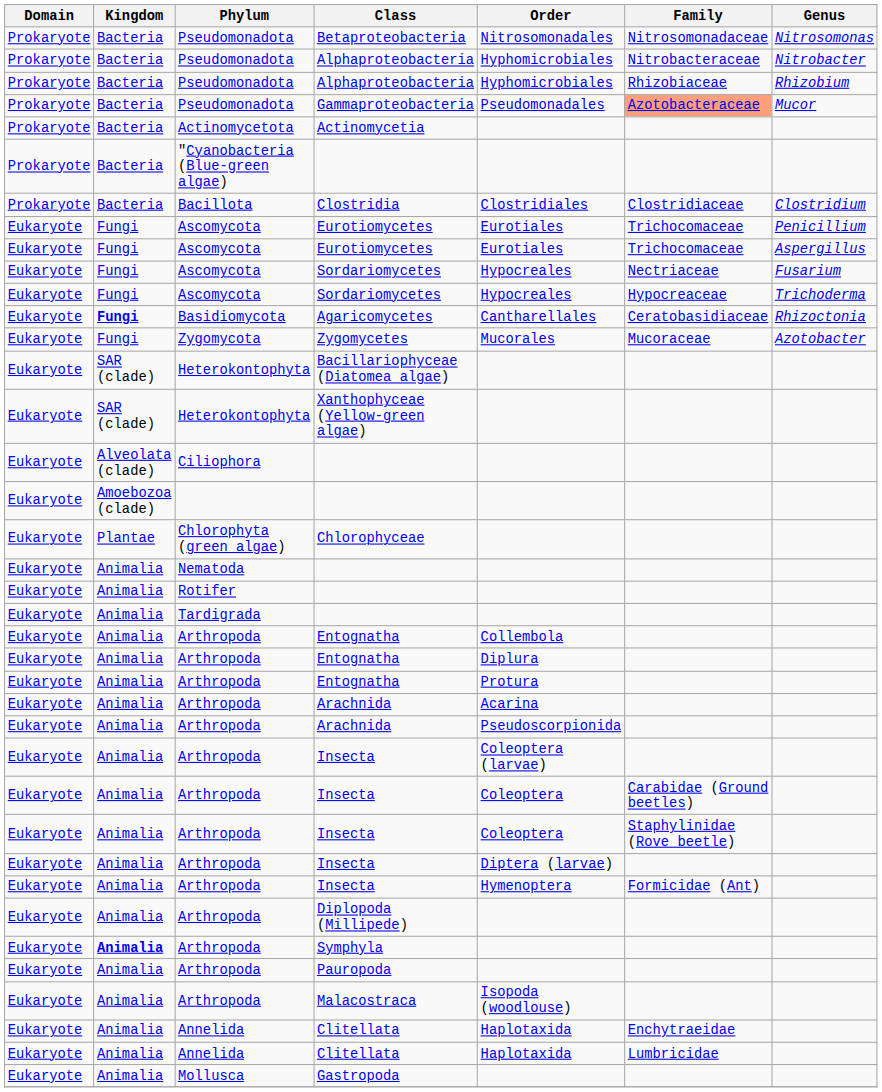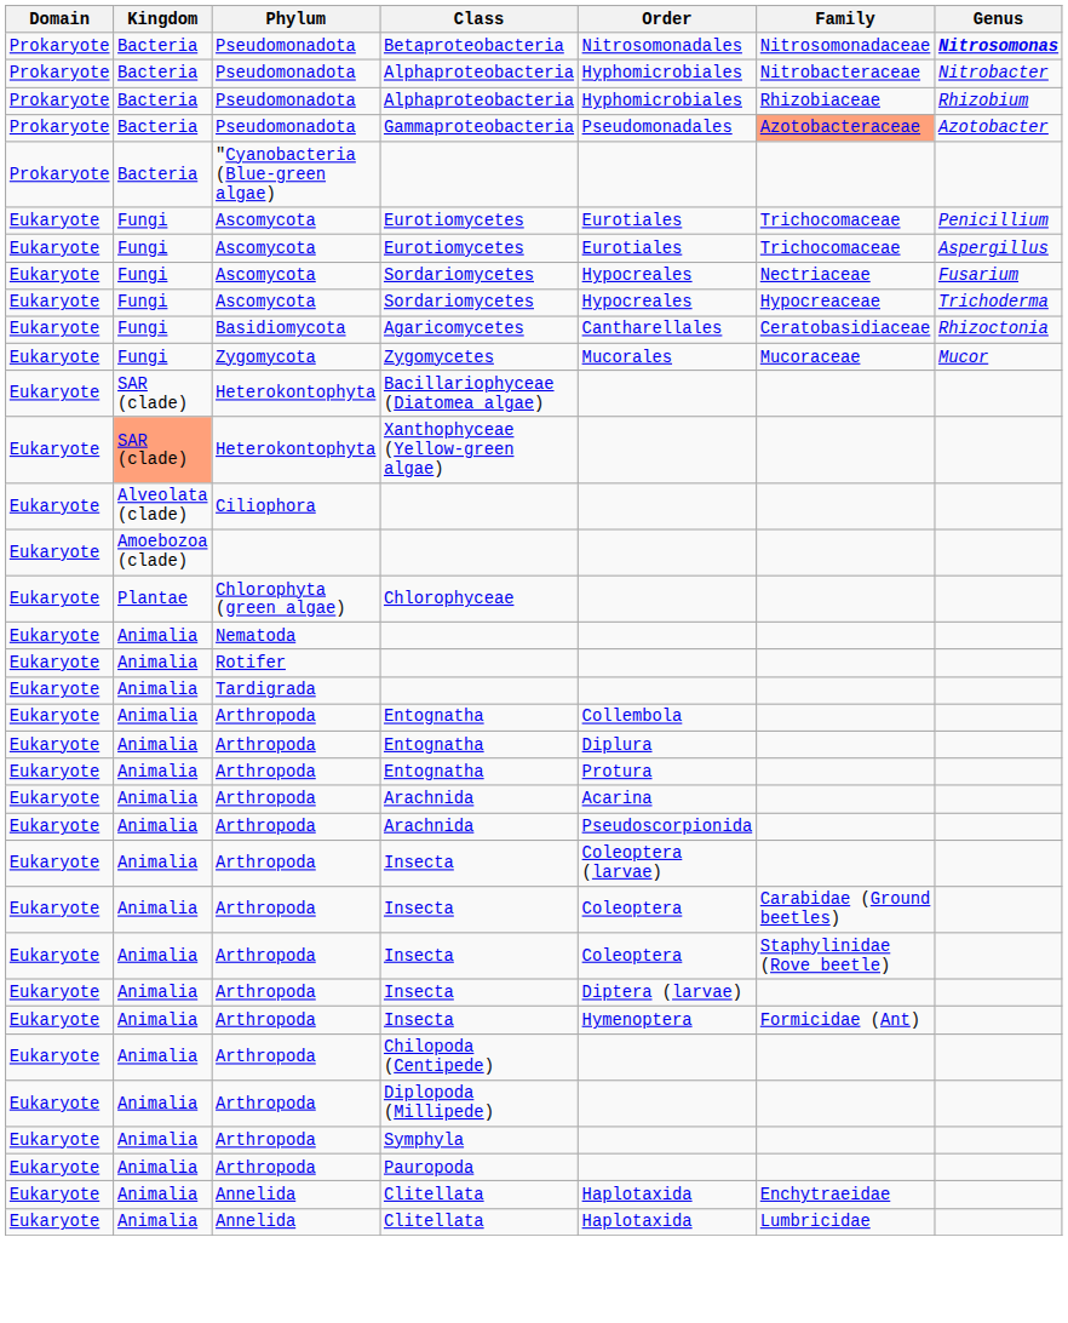Betaproteobacteria | Genus: normal -> bold
Gammaproteobacteria | Genus: Mucor -> Azotobacter
- row: Prokaryote | Bacteria | Actinomycetota | Actinomycetia
- row: Prokaryote | Bacteria | Bacillota | Clostridia | Clostridiales | Clostridiaceae | Clostridium
Agaricomycetes | Kingdom: bold -> normal
Zygomycetes | Genus: Azotobacter -> Mucor
Xanthophyceae (Yellow-green algae) | Kingdom: no background -> lightsalmon background
+ row: Eukaryote | Animalia | Arthropoda | Chilopoda (Centipede)
Symphyla | Kingdom: bold -> normal
- row: Eukaryote | Animalia | Arthropoda | Malacostraca | Isopoda (woodlouse)
- row: Eukaryote | Animalia | Mollusca | Gastropoda
